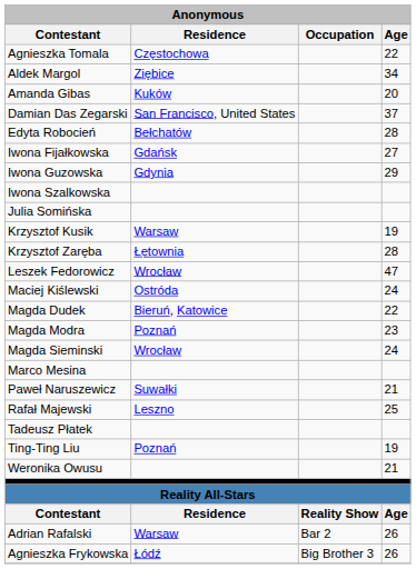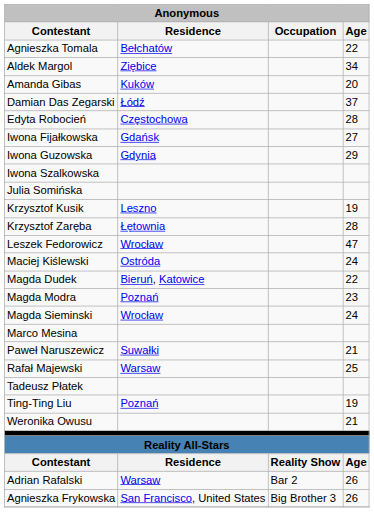Agnieszka Tomala | Residence: Częstochowa -> Bełchatów
Damian Das Zegarski | Residence: San Francisco, United States -> Łódź
Edyta Robocień | Residence: Bełchatów -> Częstochowa
Krzysztof Kusik | Residence: Warsaw -> Leszno
Rafał Majewski | Residence: Leszno -> Warsaw
Agnieszka Frykowska | Residence: Łódź -> San Francisco, United States
